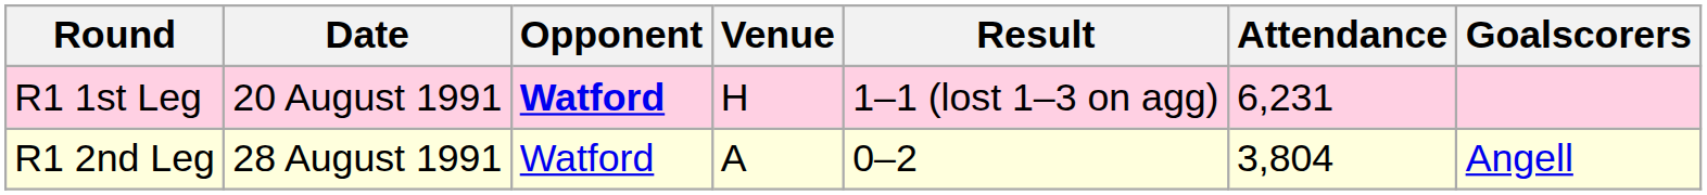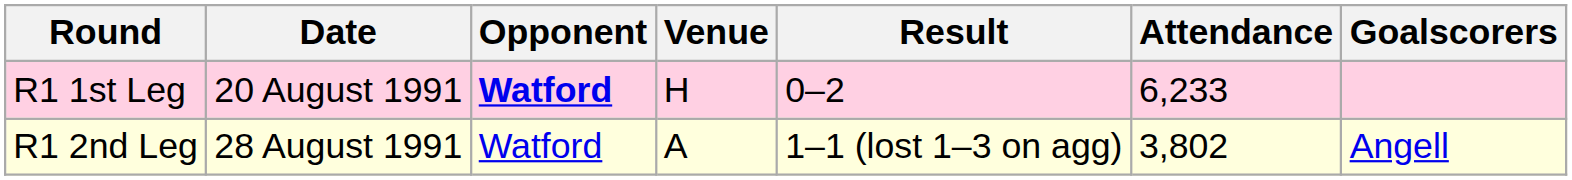R1 1st Leg | Result: 1–1 (lost 1–3 on agg) -> 0–2
R1 1st Leg | Attendance: 6,231 -> 6,233
R1 2nd Leg | Result: 0–2 -> 1–1 (lost 1–3 on agg)
R1 2nd Leg | Attendance: 3,804 -> 3,802
